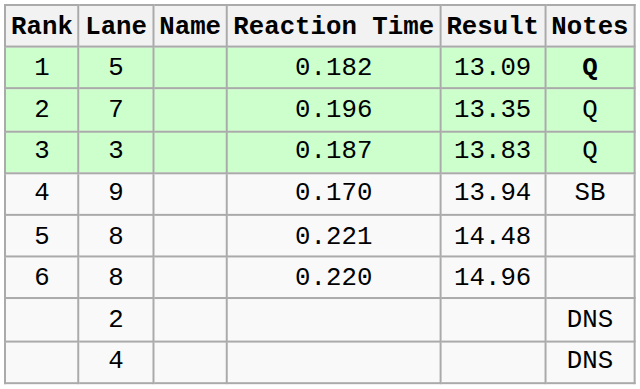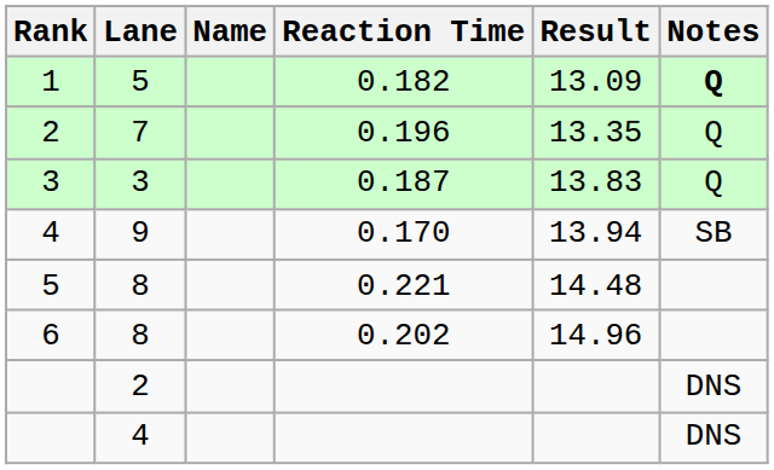6 | Reaction Time: 0.220 -> 0.202
